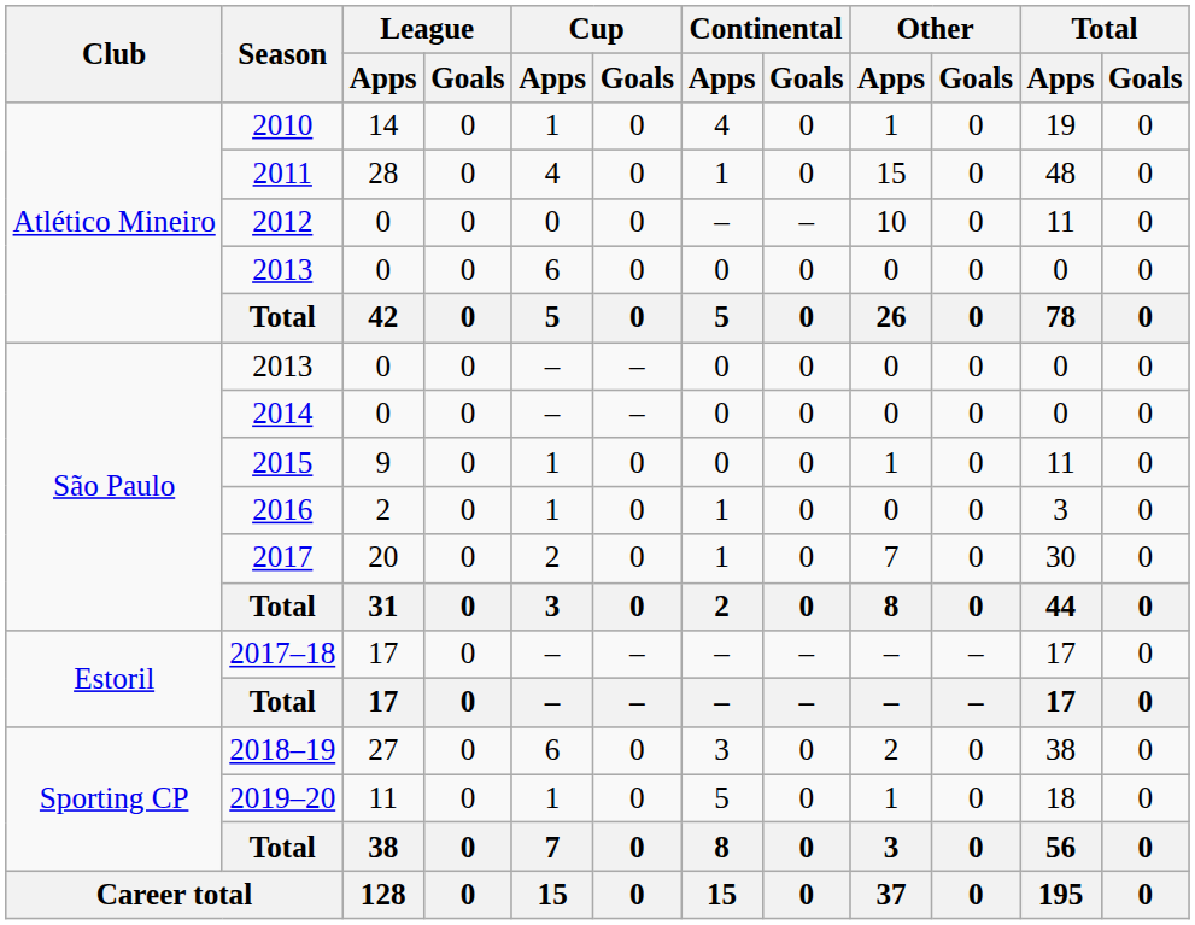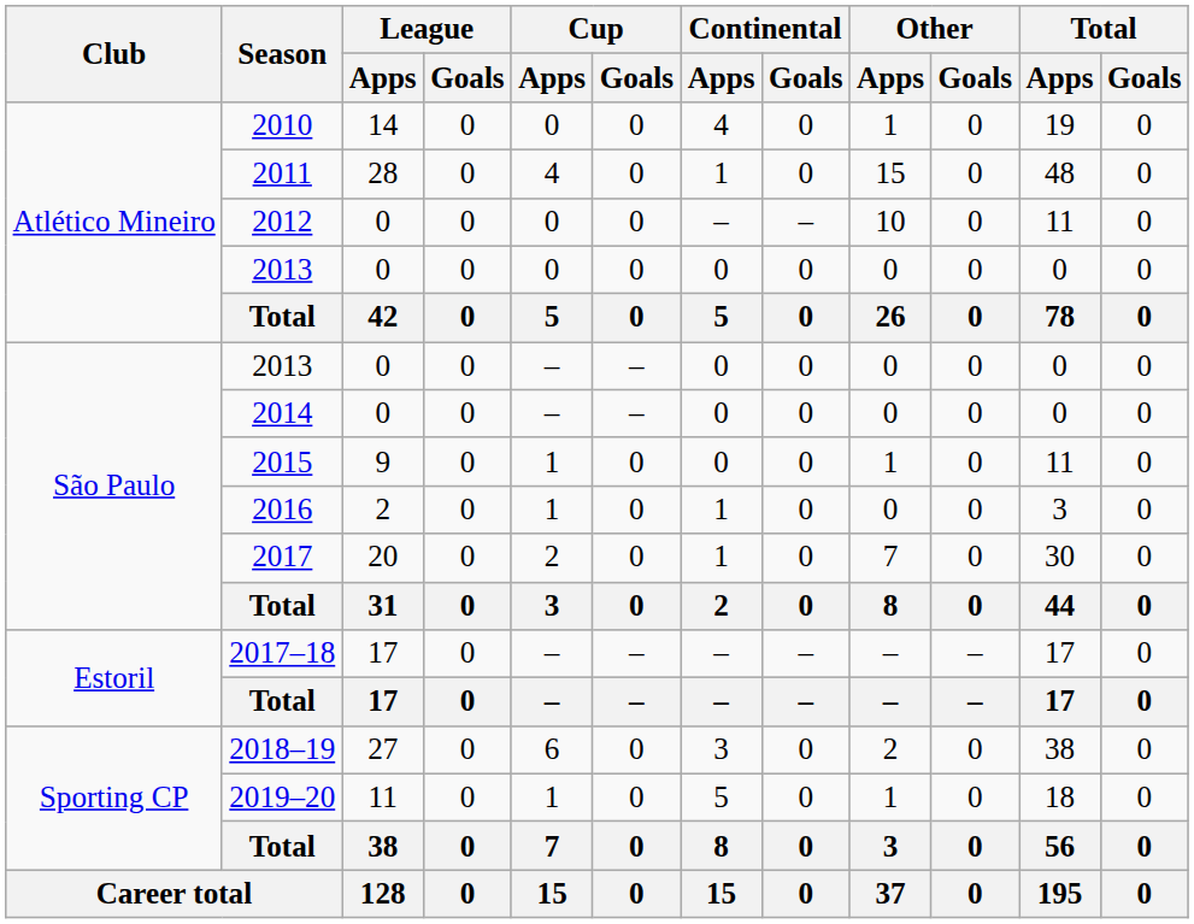2010 | Cup / Apps: 1 -> 0
Atlético Mineiro / 2013 | Cup / Apps: 6 -> 0
